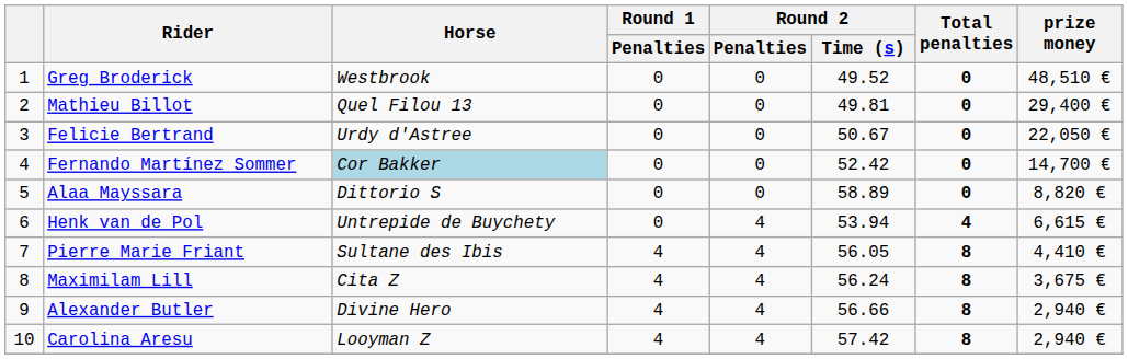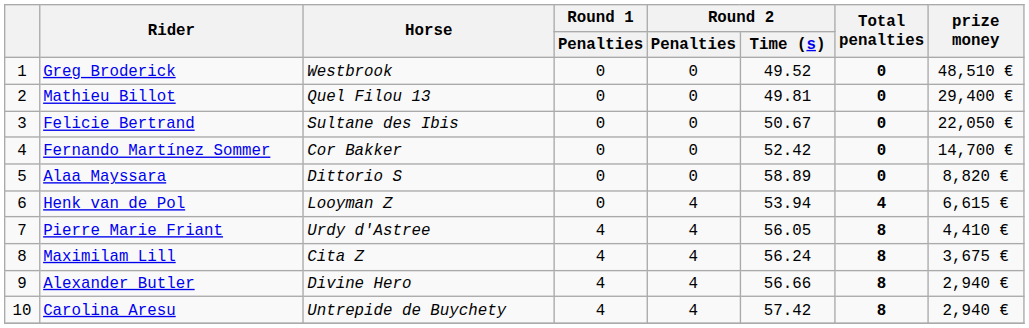Felicie Bertrand | Horse: Urdy d'Astree -> Sultane des Ibis
Fernando Martínez Sommer | Horse: lightblue background -> no background
Henk van de Pol | Horse: Untrepide de Buychety -> Looyman Z
Pierre Marie Friant | Horse: Sultane des Ibis -> Urdy d'Astree
Carolina Aresu | Horse: Looyman Z -> Untrepide de Buychety
